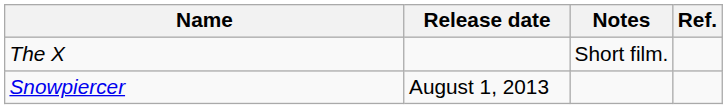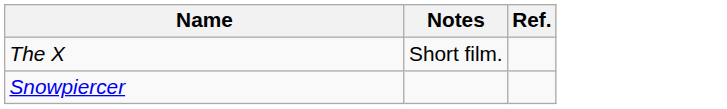- column: Release date | August 1, 2013
